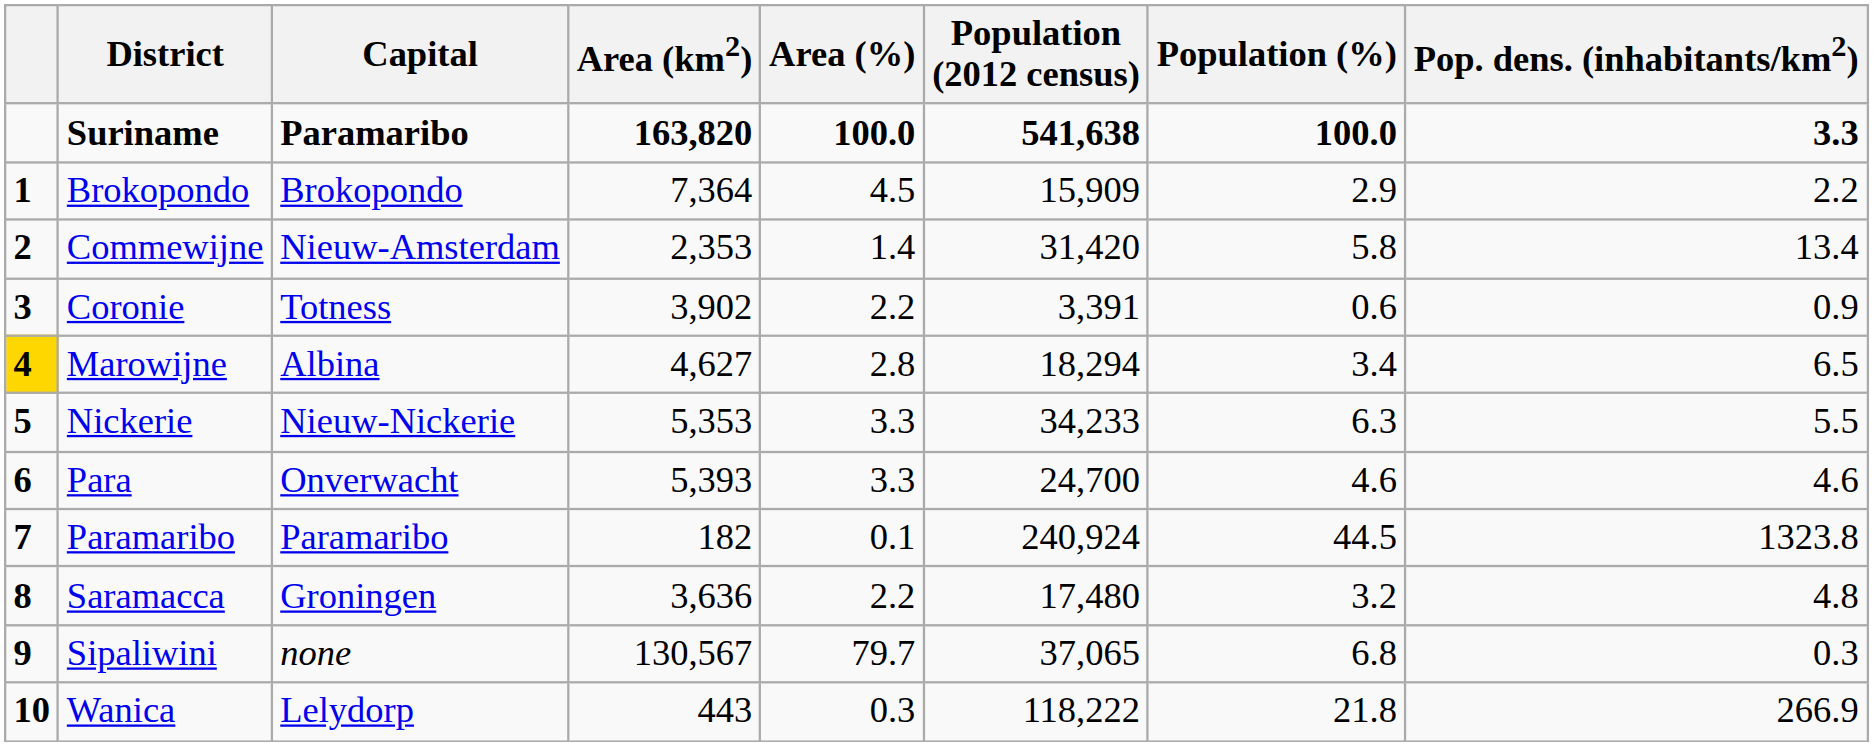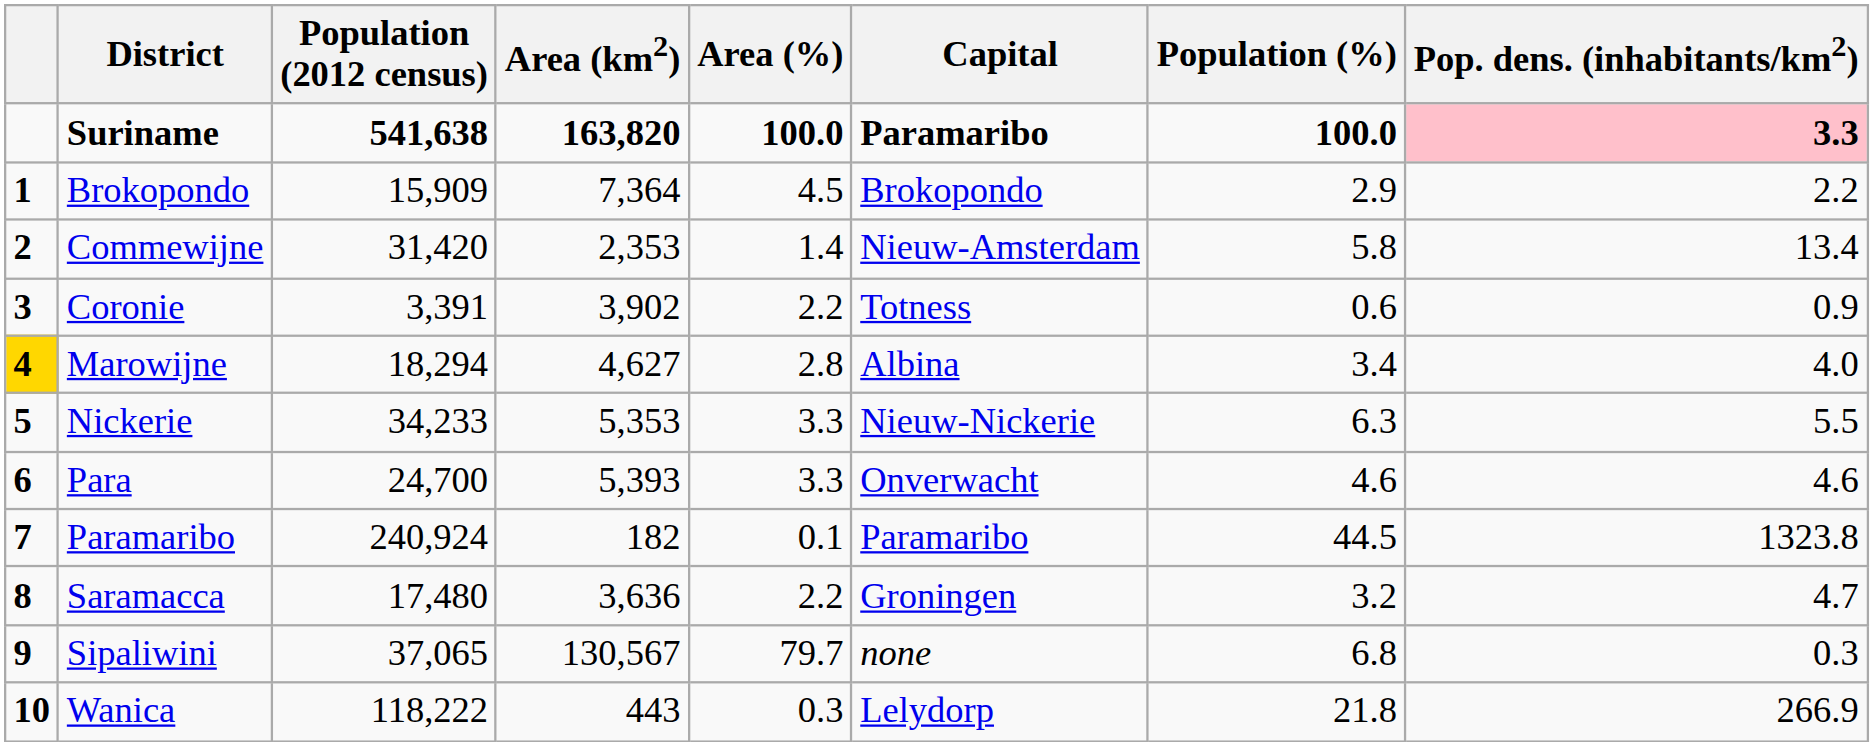columns swapped: Capital <-> Population (2012 census)
Suriname | Pop. dens. (inhabitants/km2): no background -> pink background
Marowijne | Pop. dens. (inhabitants/km2): 6.5 -> 4.0
Saramacca | Pop. dens. (inhabitants/km2): 4.8 -> 4.7
